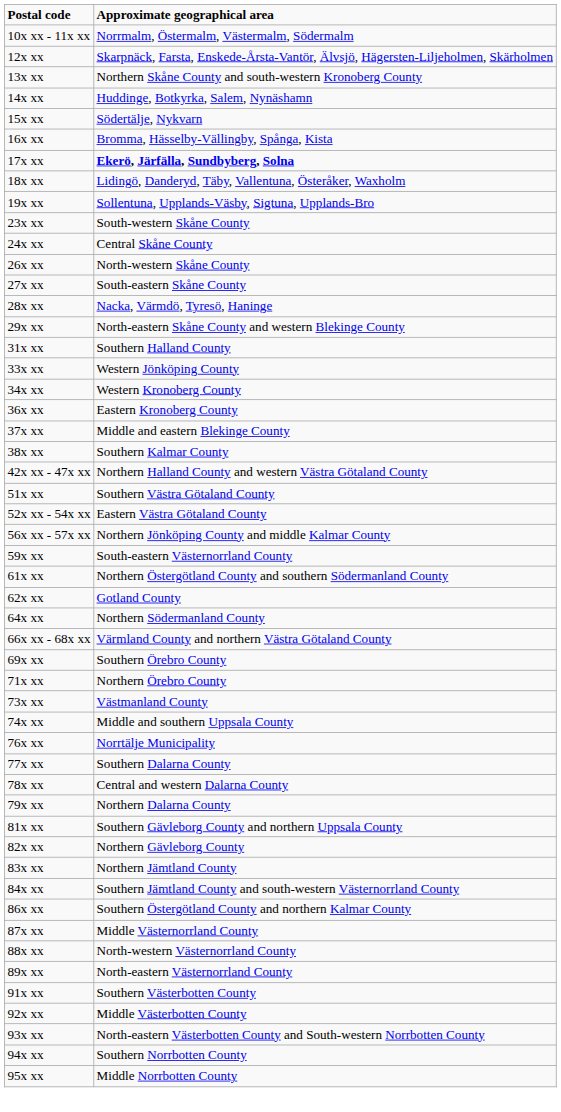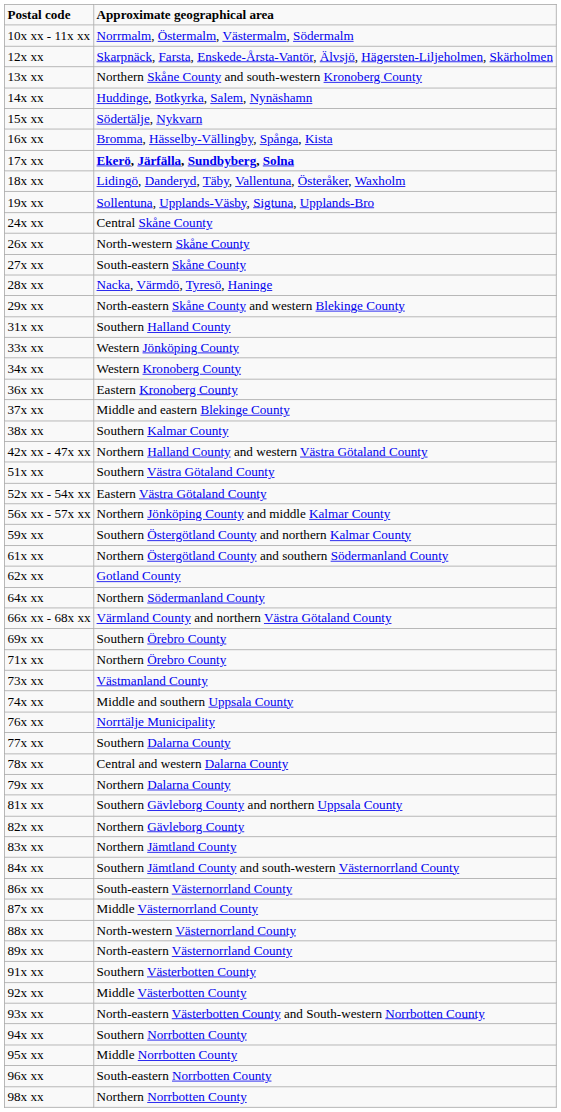- row: 23x xx | South-western Skåne County
59x xx | Approximate geographical area: South-eastern Västernorrland County -> Southern Östergötland County and northern Kalmar County
86x xx | Approximate geographical area: Southern Östergötland County and northern Kalmar County -> South-eastern Västernorrland County
+ row: 96x xx | South-eastern Norrbotten County
+ row: 98x xx | Northern Norrbotten County
